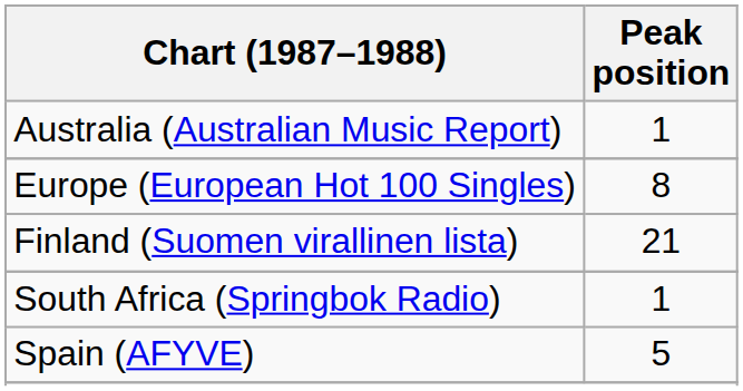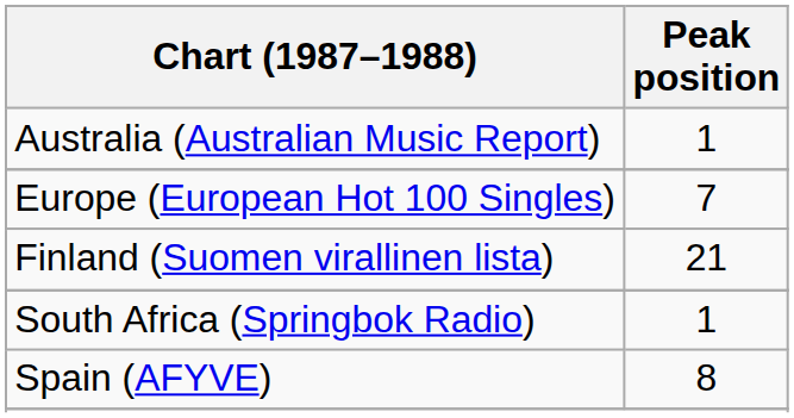Europe (European Hot 100 Singles) | Peak position: 8 -> 7
Spain (AFYVE) | Peak position: 5 -> 8
